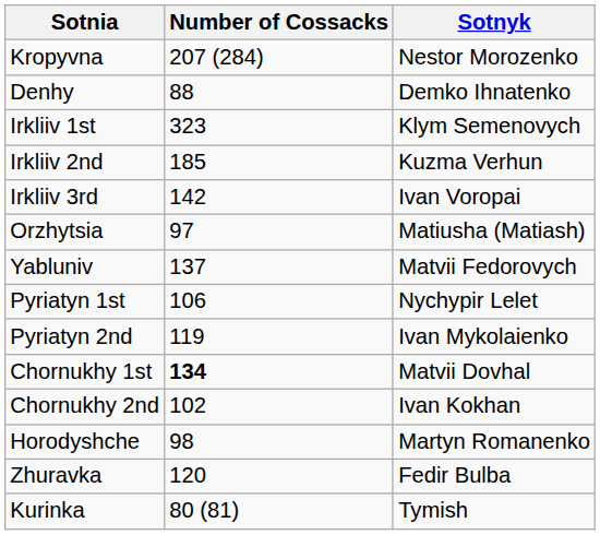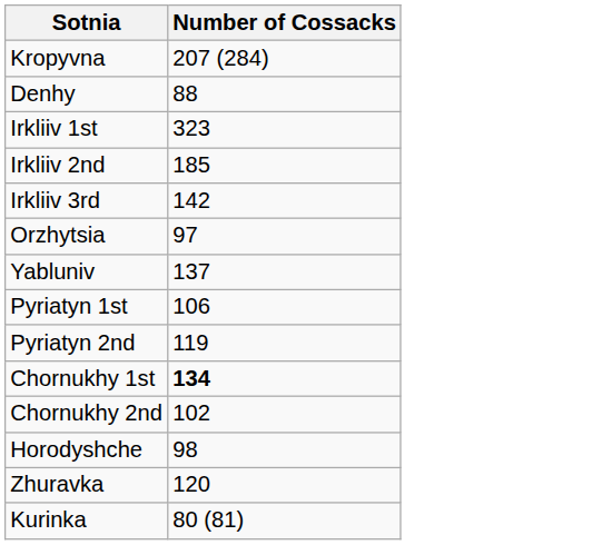- column: Sotnyk | Nestor Morozenko | Demko Ihnatenko | Klym Semenovych | Kuzma Verhun | Ivan Voropai | Matiusha (Matiash) | Matvii Fedorovych | Nychypir Lelet | Ivan Mykolaienko | Matvii Dovhal | Ivan Kokhan | Martyn Romanenko | Fedir Bulba | Tymish
